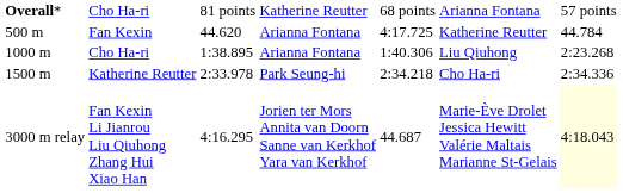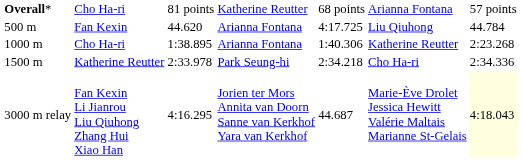Fan Kexin | column 6: Katherine Reutter -> Liu Qiuhong
1000 m / Cho Ha-ri | column 6: Liu Qiuhong -> Katherine Reutter
